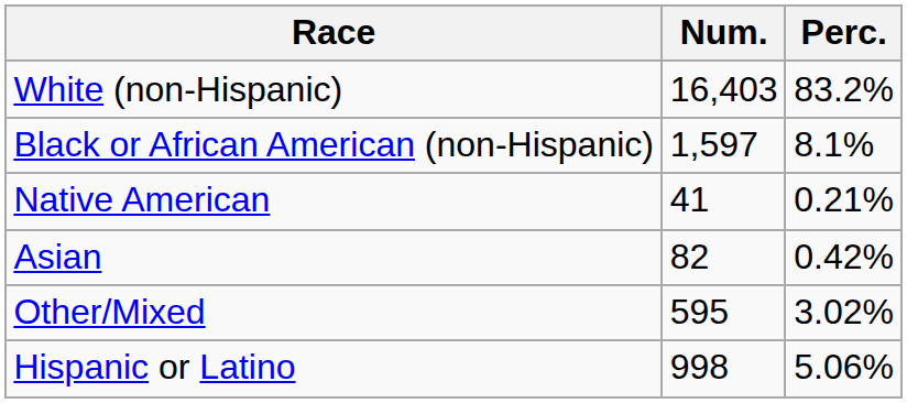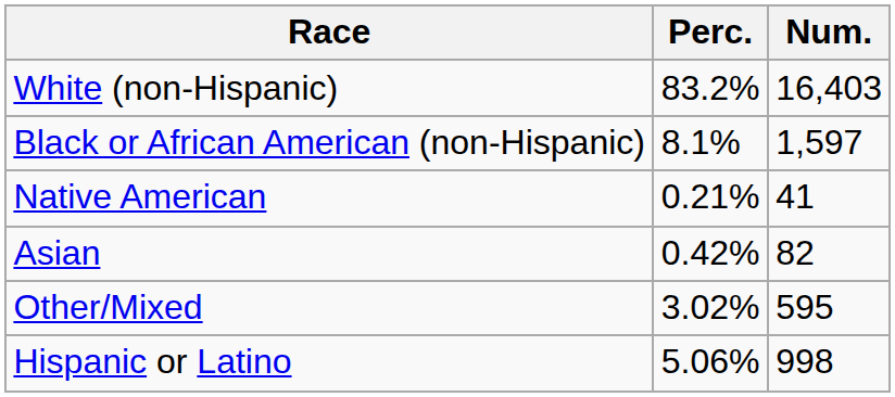columns swapped: Num. <-> Perc.
